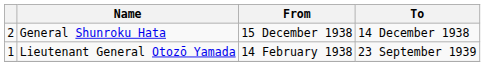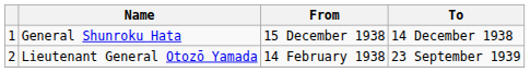General Shunroku Hata | column 1: 2 -> 1
Lieutenant General Otozō Yamada | column 1: 1 -> 2
